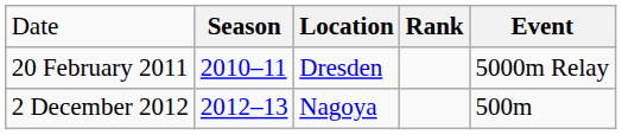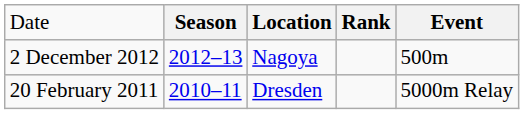rows swapped: 20 February 2011 <-> 2 December 2012
